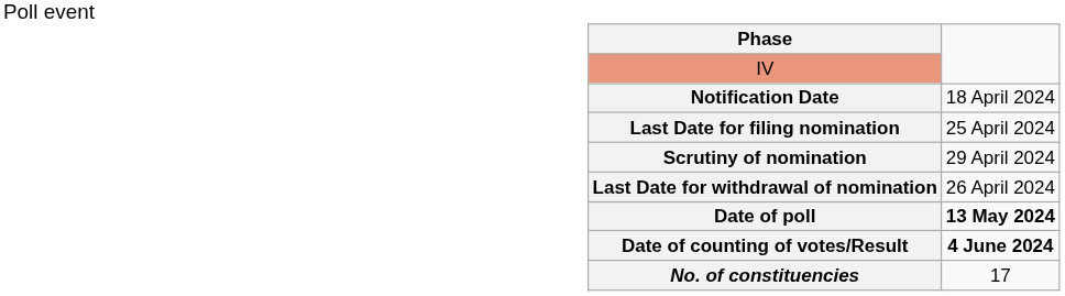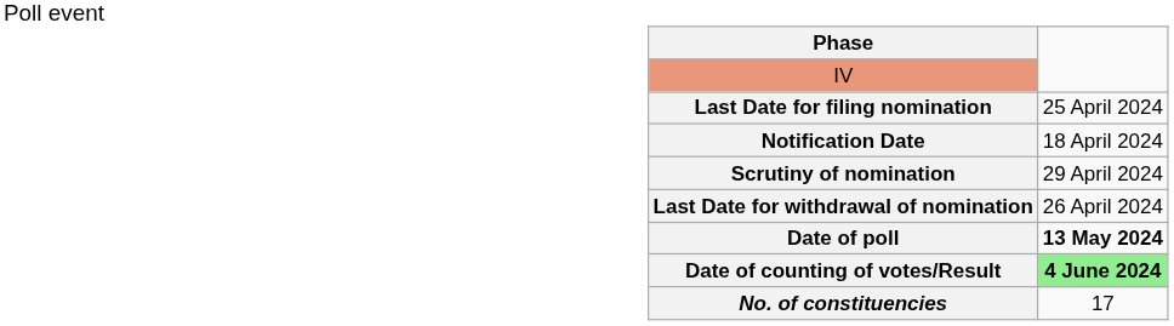rows swapped: Notification Date <-> Last Date for filing nomination
Date of counting of votes/Result | Phase: no background -> lightgreen background
